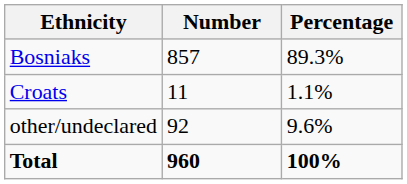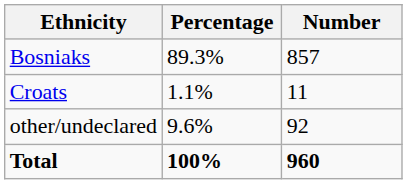columns swapped: Number <-> Percentage
